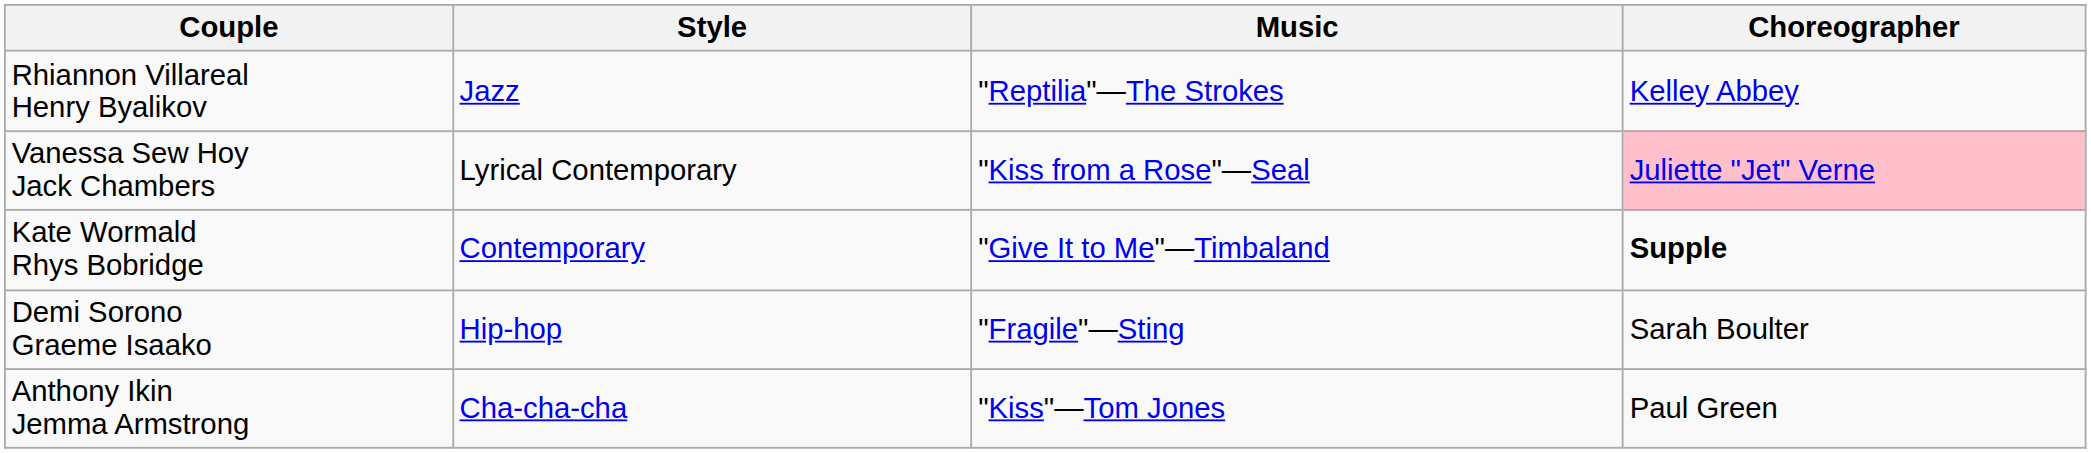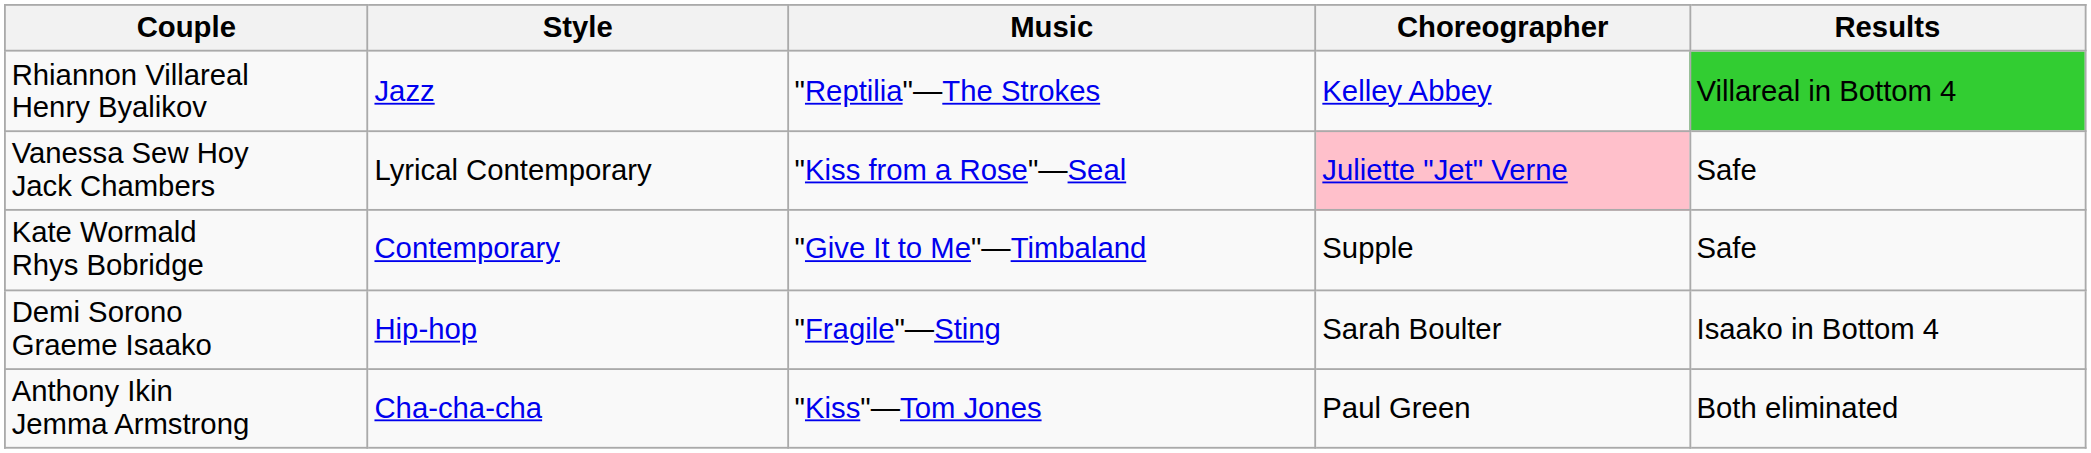+ column: Results | Villareal in Bottom 4 | Safe | Safe | Isaako in Bottom 4 | Both eliminated
Kate Wormald Rhys Bobridge | Choreographer: bold -> normal
